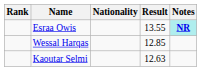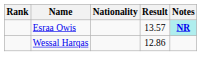Esraa Owis | Result: 13.55 -> 13.57
Wessal Harqas | Result: 12.85 -> 12.86
- row: Kaoutar Selmi | 12.63
